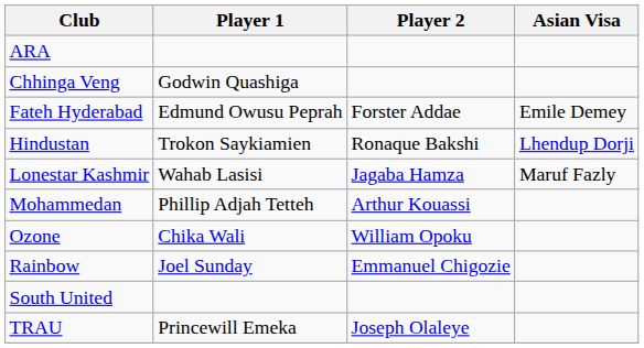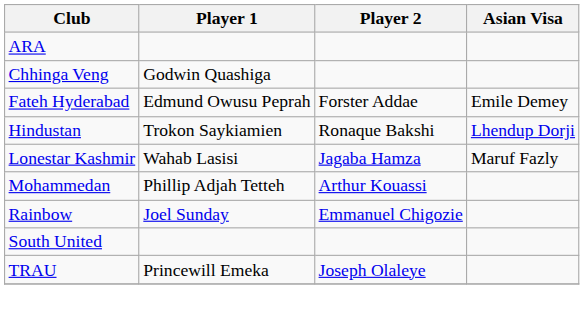- row: Ozone | Chika Wali | William Opoku
